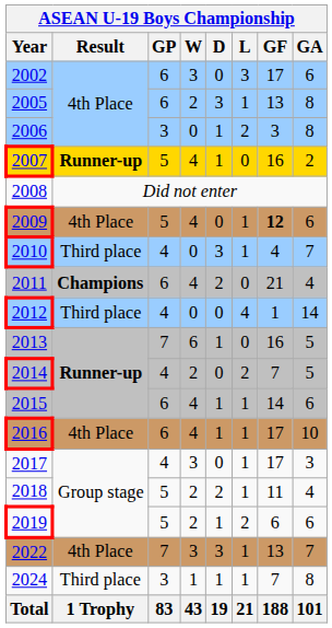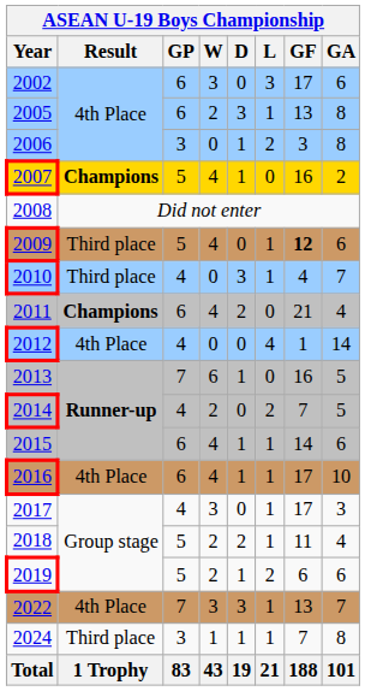2007 | ASEAN U-19 Boys Championship / Result: Runner-up -> Champions
2009 | ASEAN U-19 Boys Championship / Result: 4th Place -> Third place
2012 | ASEAN U-19 Boys Championship / Result: Third place -> 4th Place
